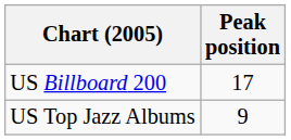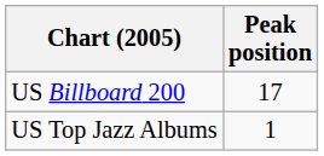US Top Jazz Albums | Peak position: 9 -> 1
